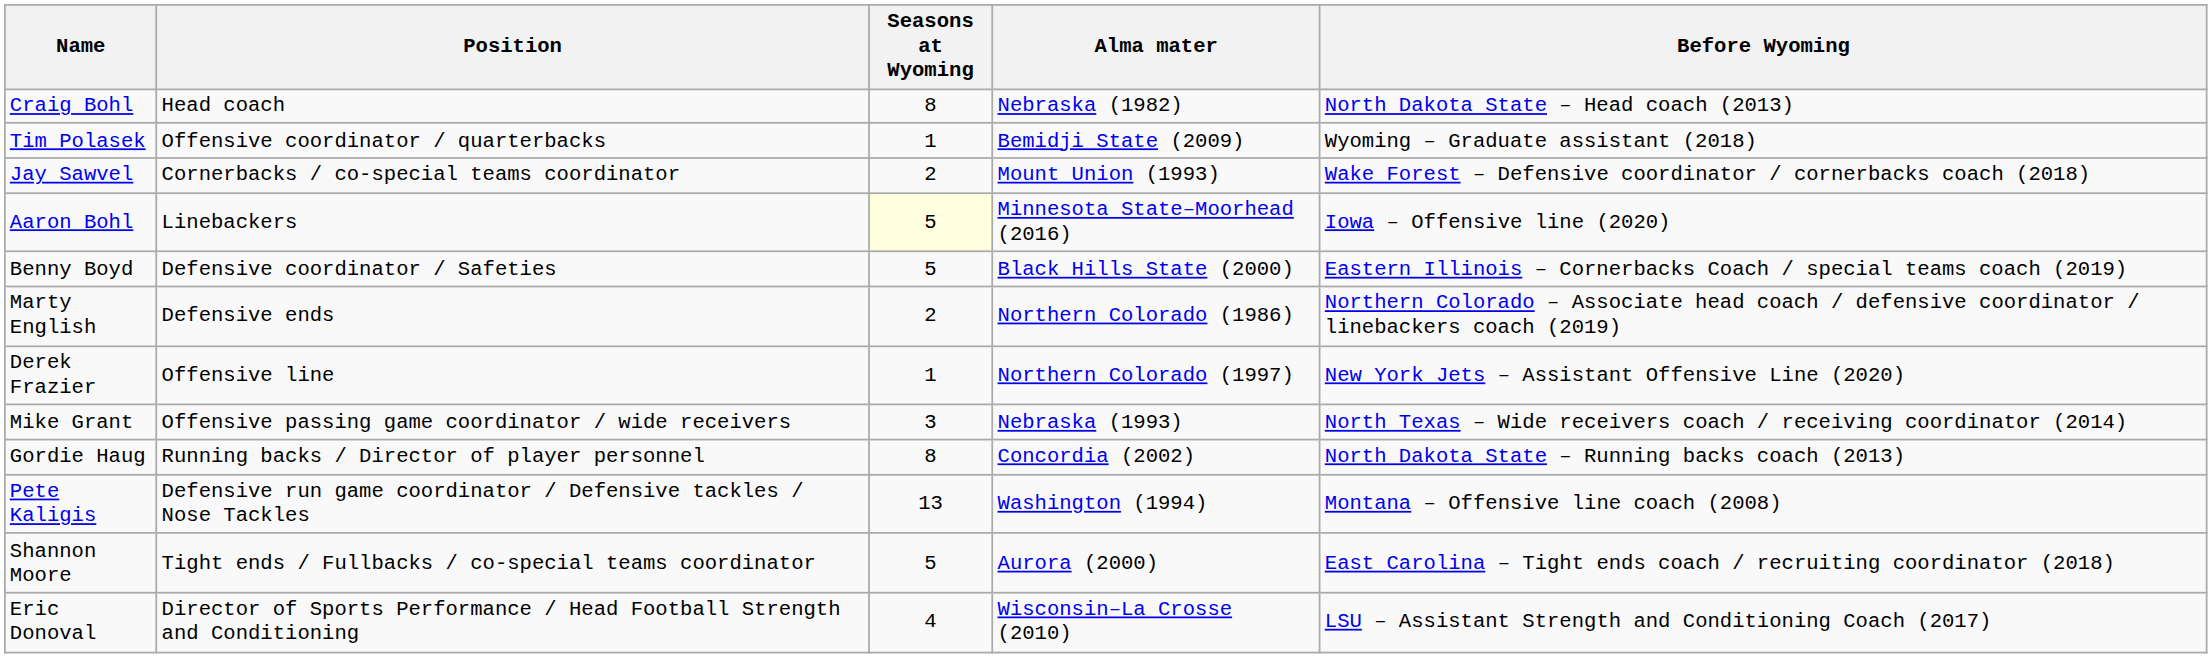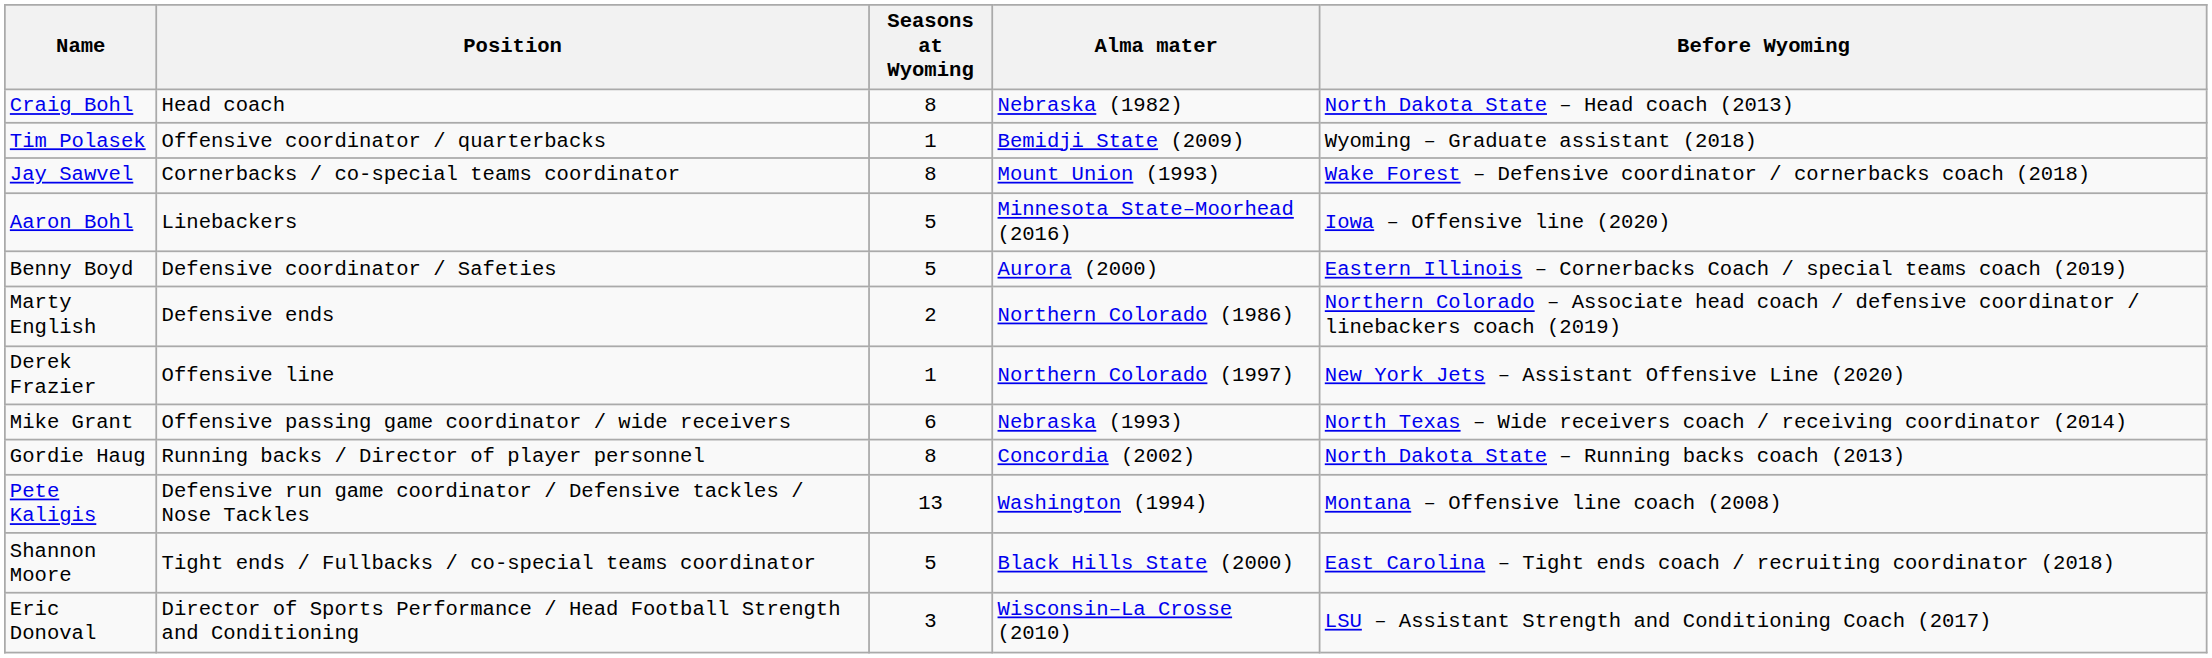Jay Sawvel | Seasons at Wyoming: 2 -> 8
Aaron Bohl | Seasons at Wyoming: lightyellow background -> no background
Benny Boyd | Alma mater: Black Hills State (2000) -> Aurora (2000)
Mike Grant | Seasons at Wyoming: 3 -> 6
Shannon Moore | Alma mater: Aurora (2000) -> Black Hills State (2000)
Eric Donoval | Seasons at Wyoming: 4 -> 3
